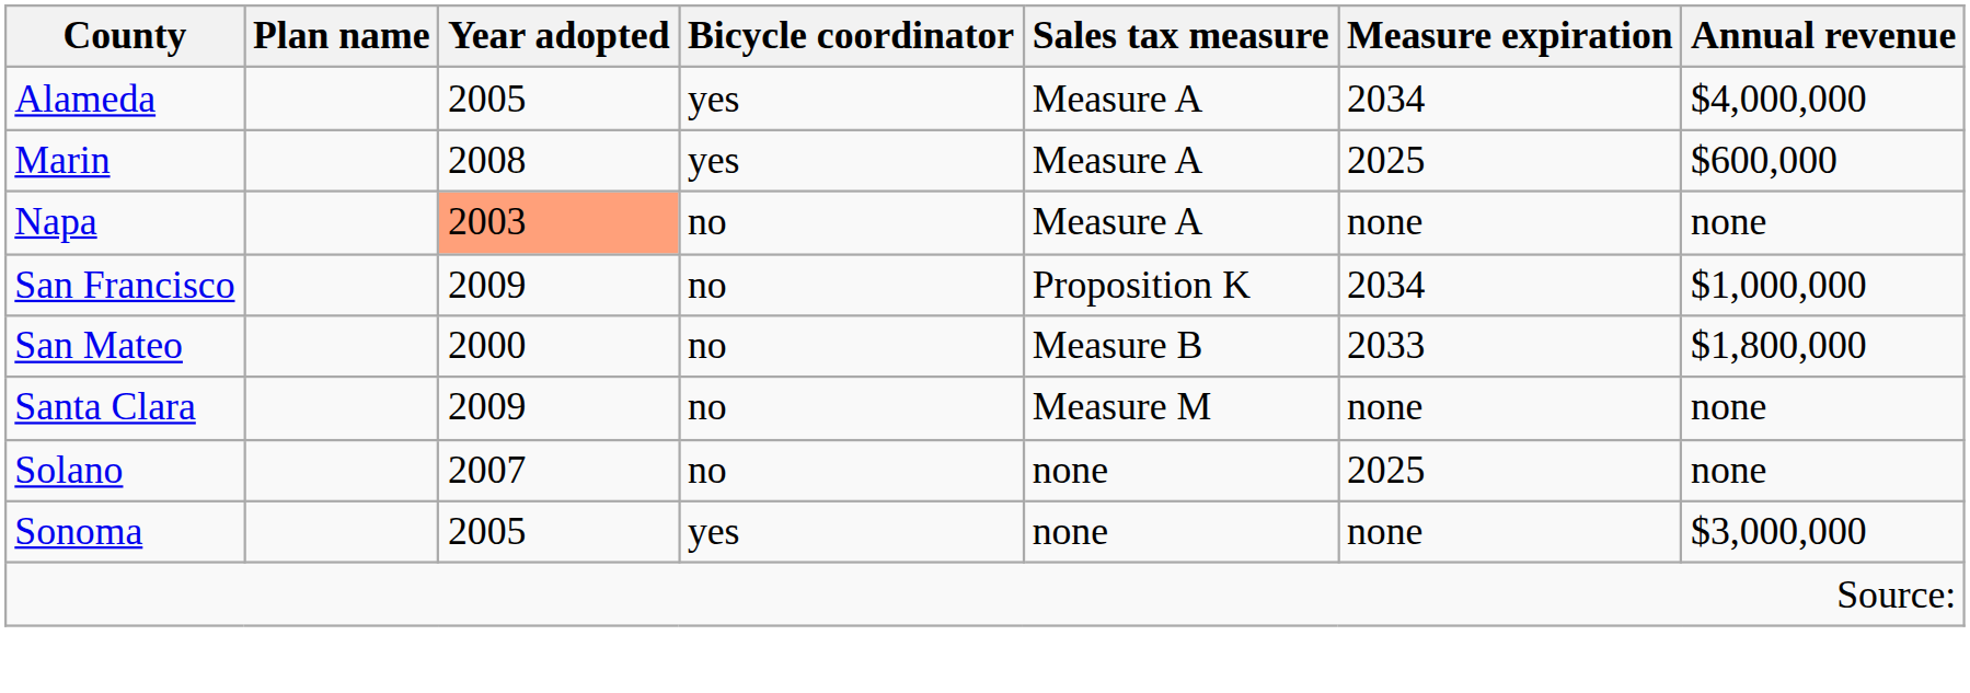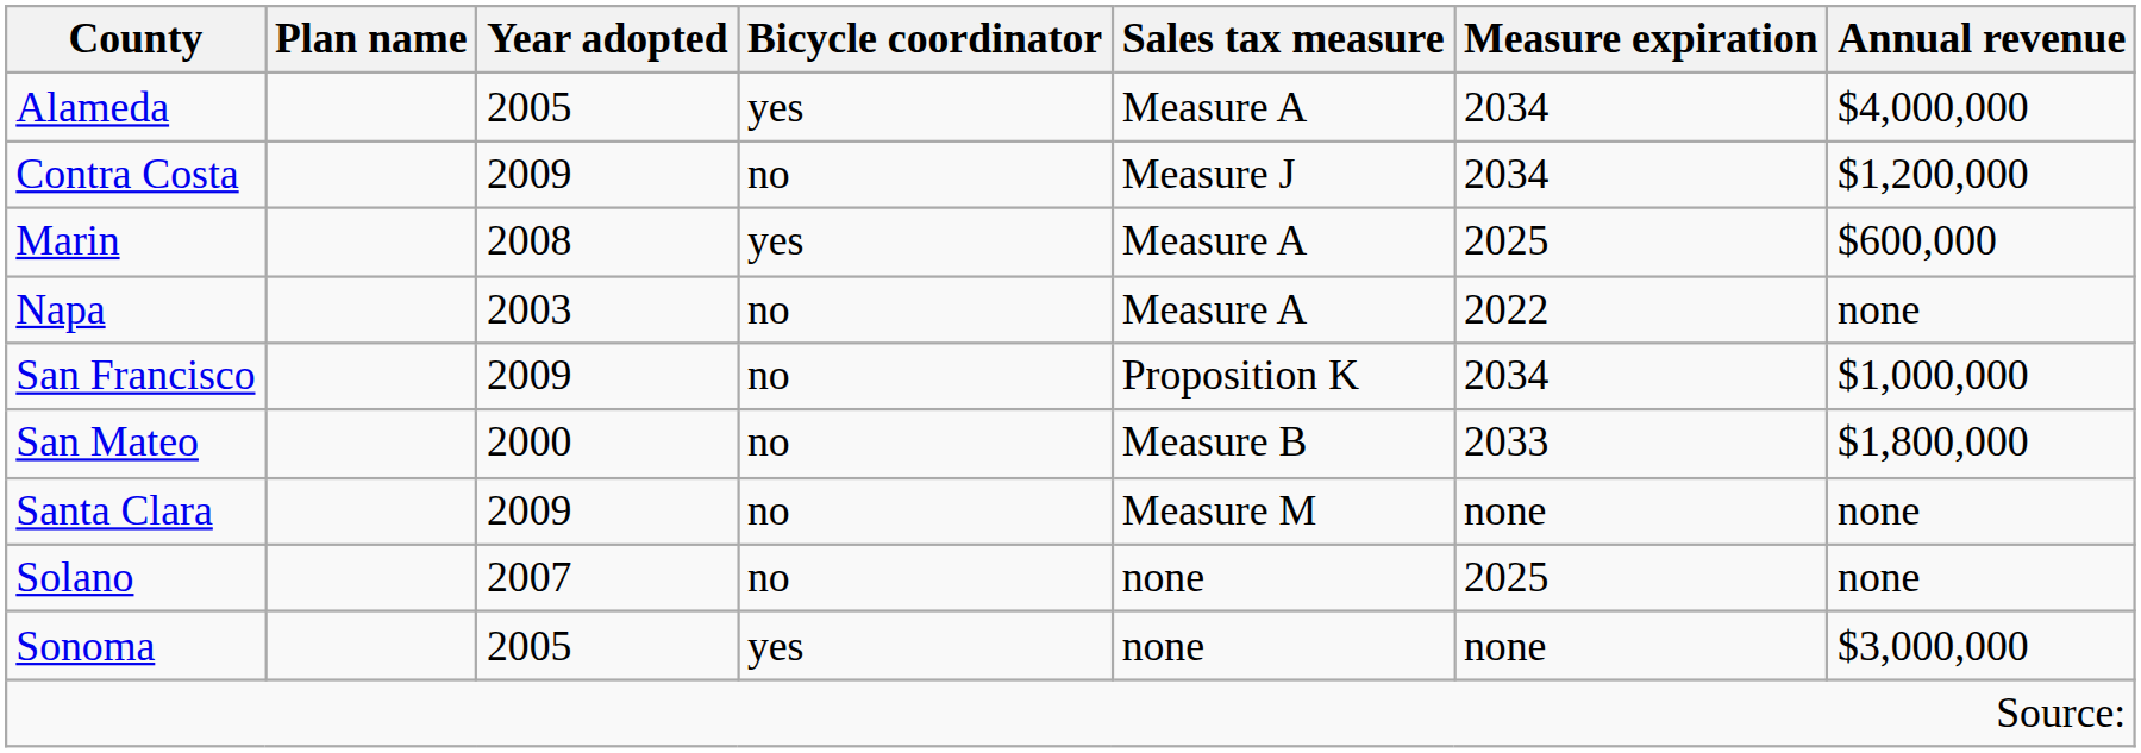+ row: Contra Costa | 2009 | no | Measure J | 2034 | $1,200,000
Napa | Year adopted: lightsalmon background -> no background
Napa | Measure expiration: none -> 2022
